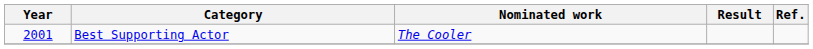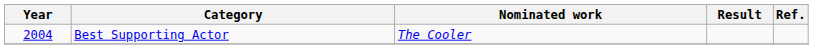Best Supporting Actor | Year: 2001 -> 2004
